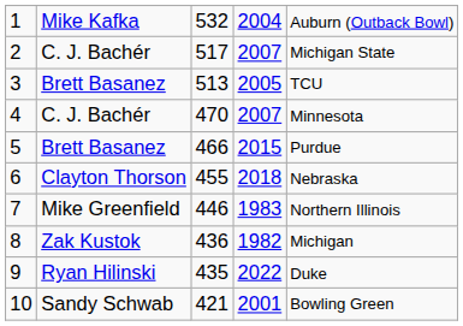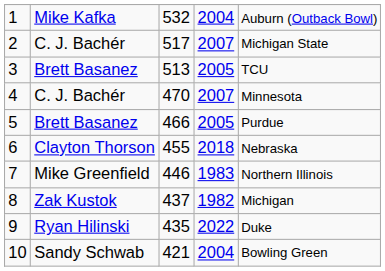5 | column 4: 2015 -> 2005
8 | column 3: 436 -> 437
10 | column 4: 2001 -> 2004
